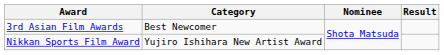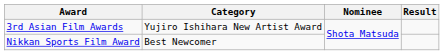3rd Asian Film Awards | Category: Best Newcomer -> Yujiro Ishihara New Artist Award
Nikkan Sports Film Award | Category: Yujiro Ishihara New Artist Award -> Best Newcomer
